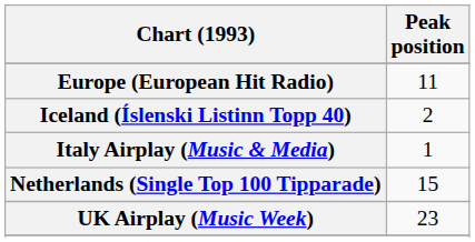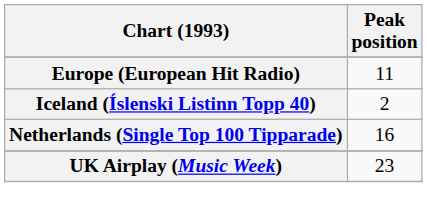- row: Italy Airplay (Music & Media) | 1
Netherlands (Single Top 100 Tipparade) | Peak position: 15 -> 16
